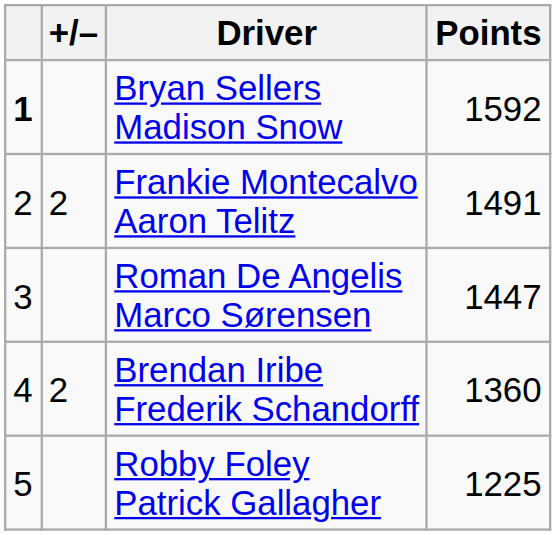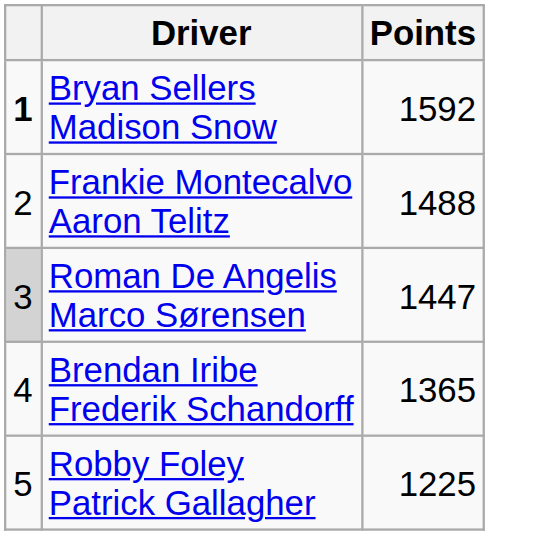- column: +/– | 2 | 2
Frankie Montecalvo Aaron Telitz | Points: 1491 -> 1488
Roman De Angelis Marco Sørensen | column 1: no background -> lightgrey background
Brendan Iribe Frederik Schandorff | Points: 1360 -> 1365
